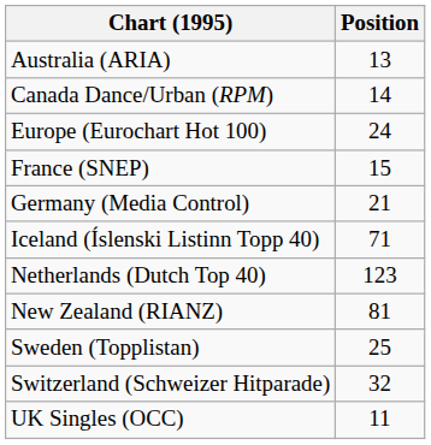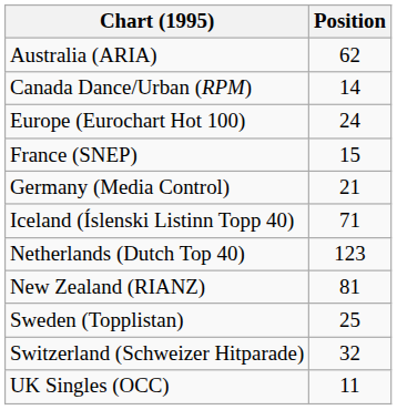Australia (ARIA) | Position: 13 -> 62
